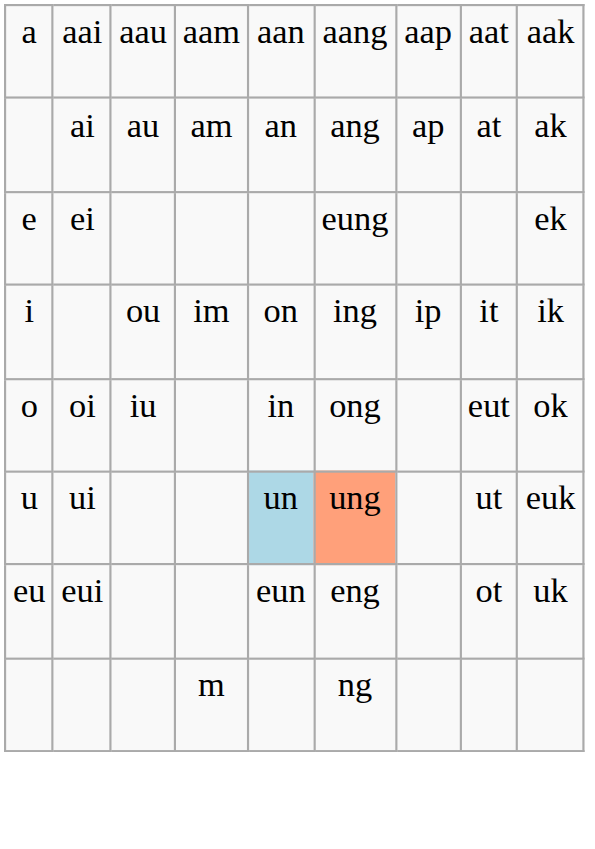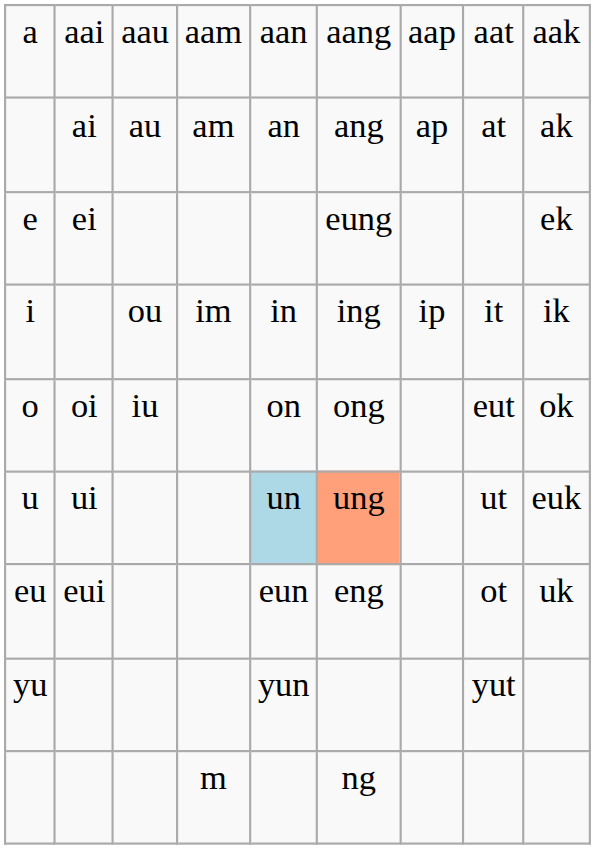i | column 5: on -> in
o | column 5: in -> on
+ row: yu | yun | yut
